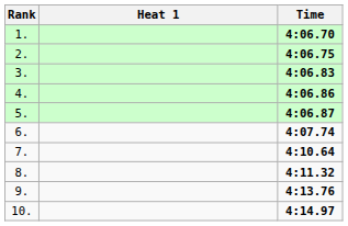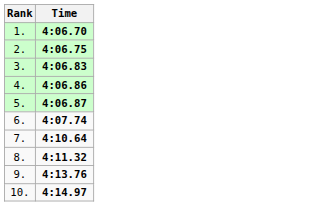- column: Heat 1
